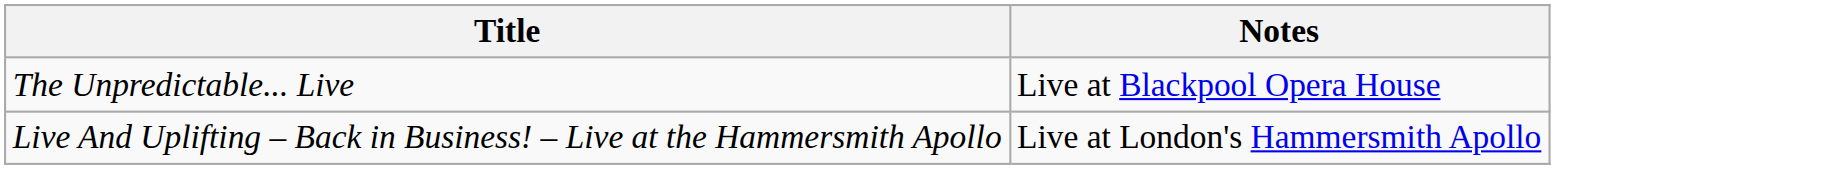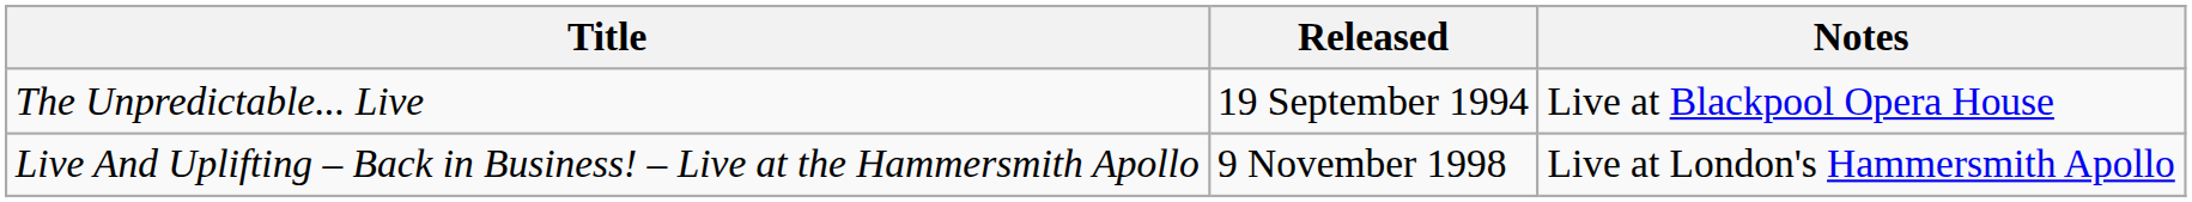+ column: Released | 19 September 1994 | 9 November 1998
